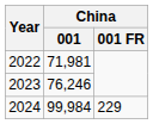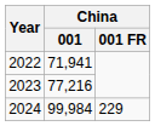2022 | China / 001: 71,981 -> 71,941
2023 | China / 001: 76,246 -> 77,216
